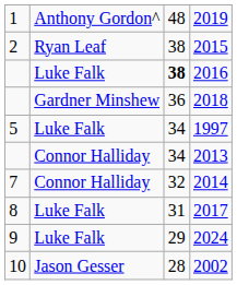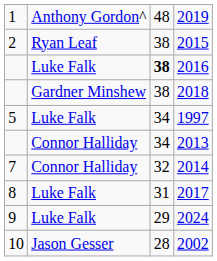2018 | column 3: 36 -> 38
